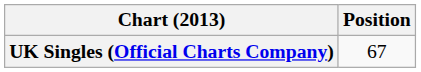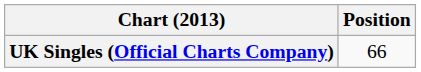UK Singles (Official Charts Company) | Position: 67 -> 66
